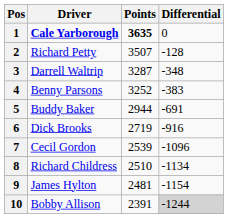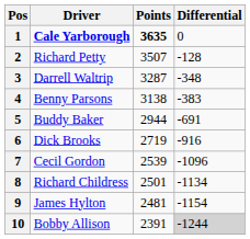4 | Points: 3252 -> 3138
8 | Points: 2510 -> 2501
